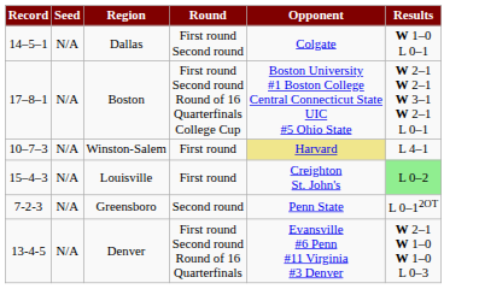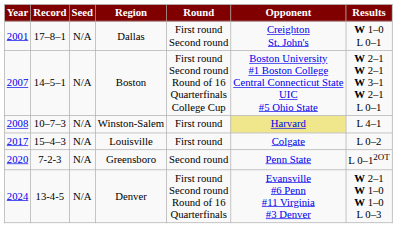+ column: Year | 2001 | 2007 | 2008 | 2017 | 2020 | 2024
Dallas | Record: 14–5–1 -> 17–8–1
Dallas | Opponent: Colgate -> Creighton St. John's
Boston | Record: 17–8–1 -> 14–5–1
Louisville | Opponent: Creighton St. John's -> Colgate
Louisville | Results: lightgreen background -> no background
